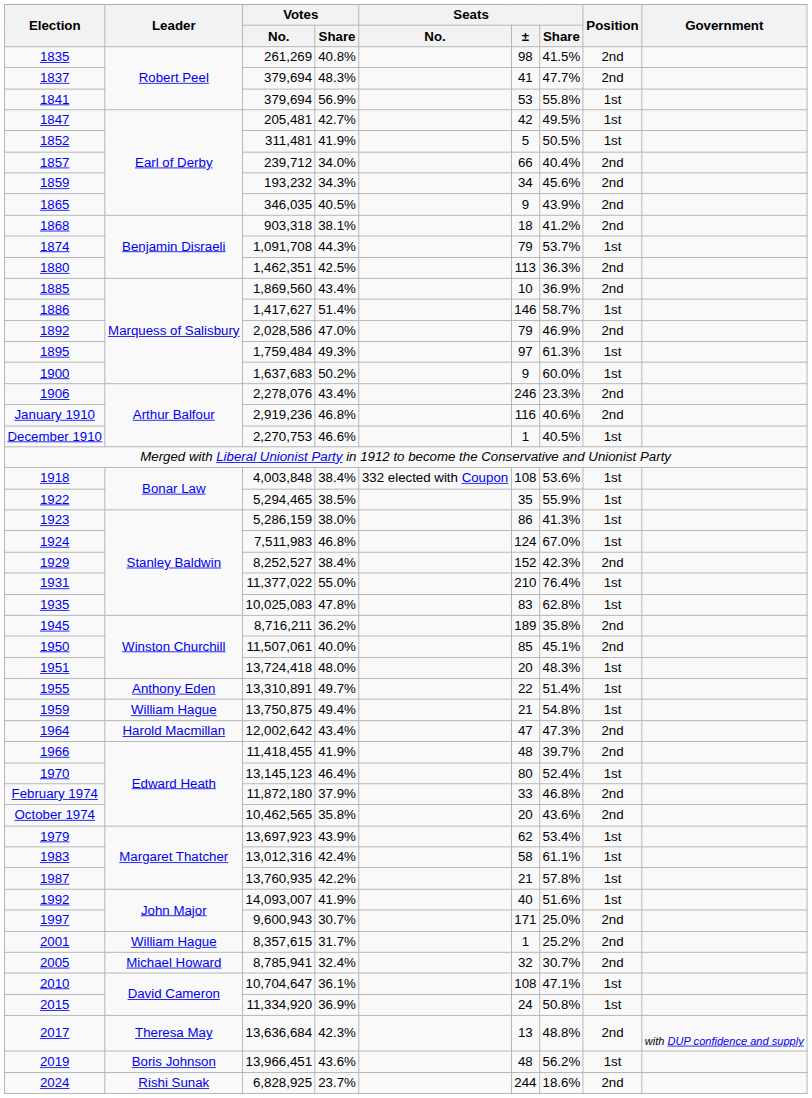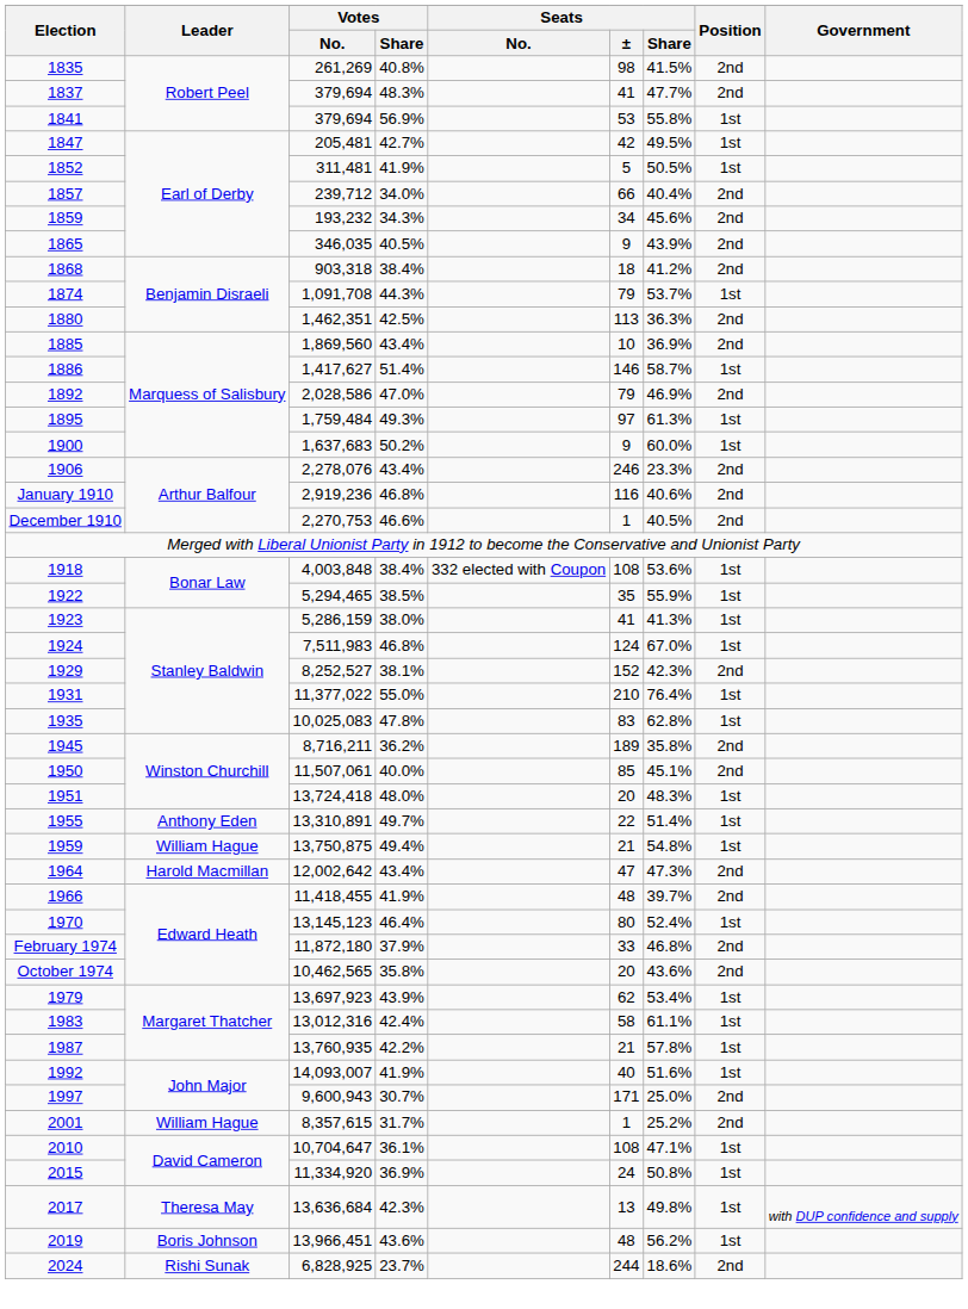1868 | Votes / Share: 38.1% -> 38.4%
December 1910 | Position: 1st -> 2nd
1923 | Seats / ±: 86 -> 41
1929 | Votes / Share: 38.4% -> 38.1%
- row: 2005 | Michael Howard | 8,785,941 | 32.4% | 32 | 30.7% | 2nd
2017 | Seats / Share: 48.8% -> 49.8%
2017 | Position: 2nd -> 1st
